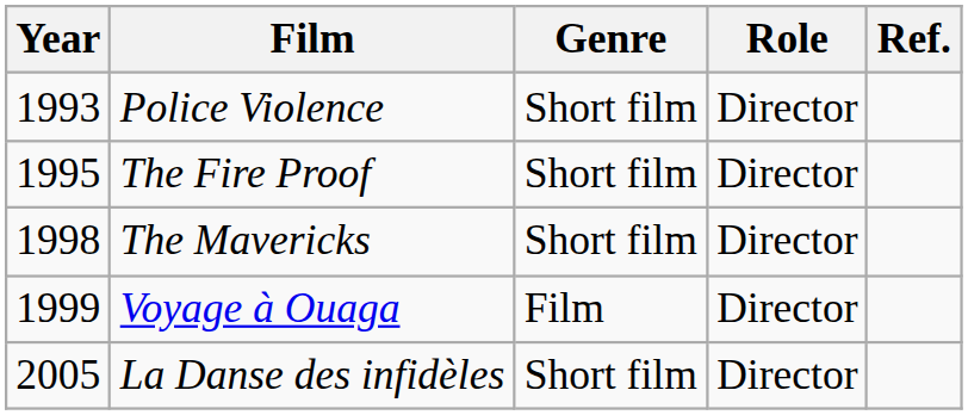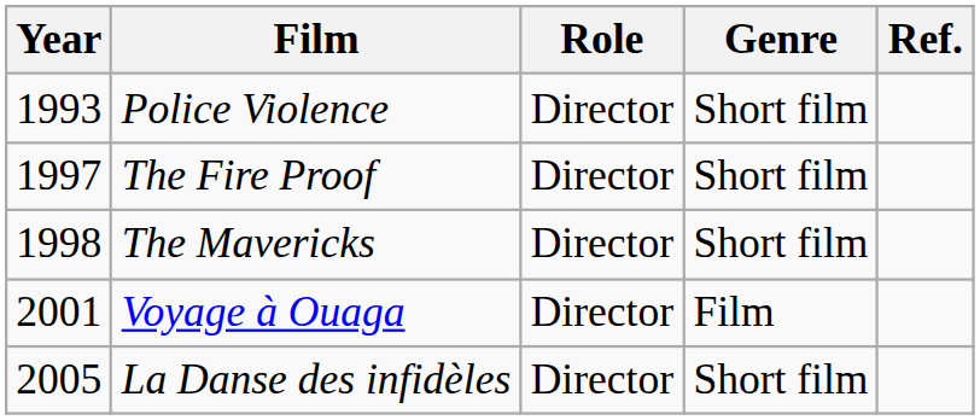columns swapped: Role <-> Genre
The Fire Proof | Year: 1995 -> 1997
Voyage à Ouaga | Year: 1999 -> 2001
